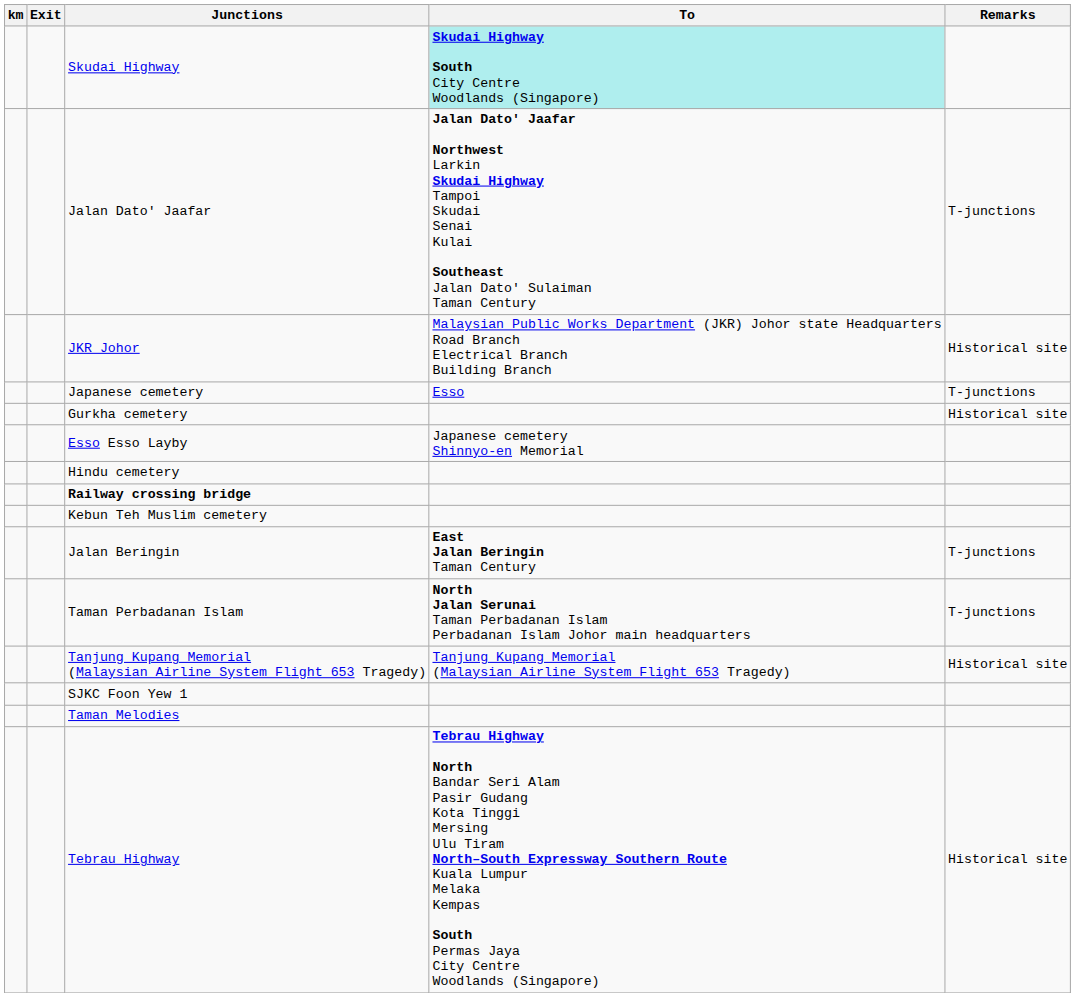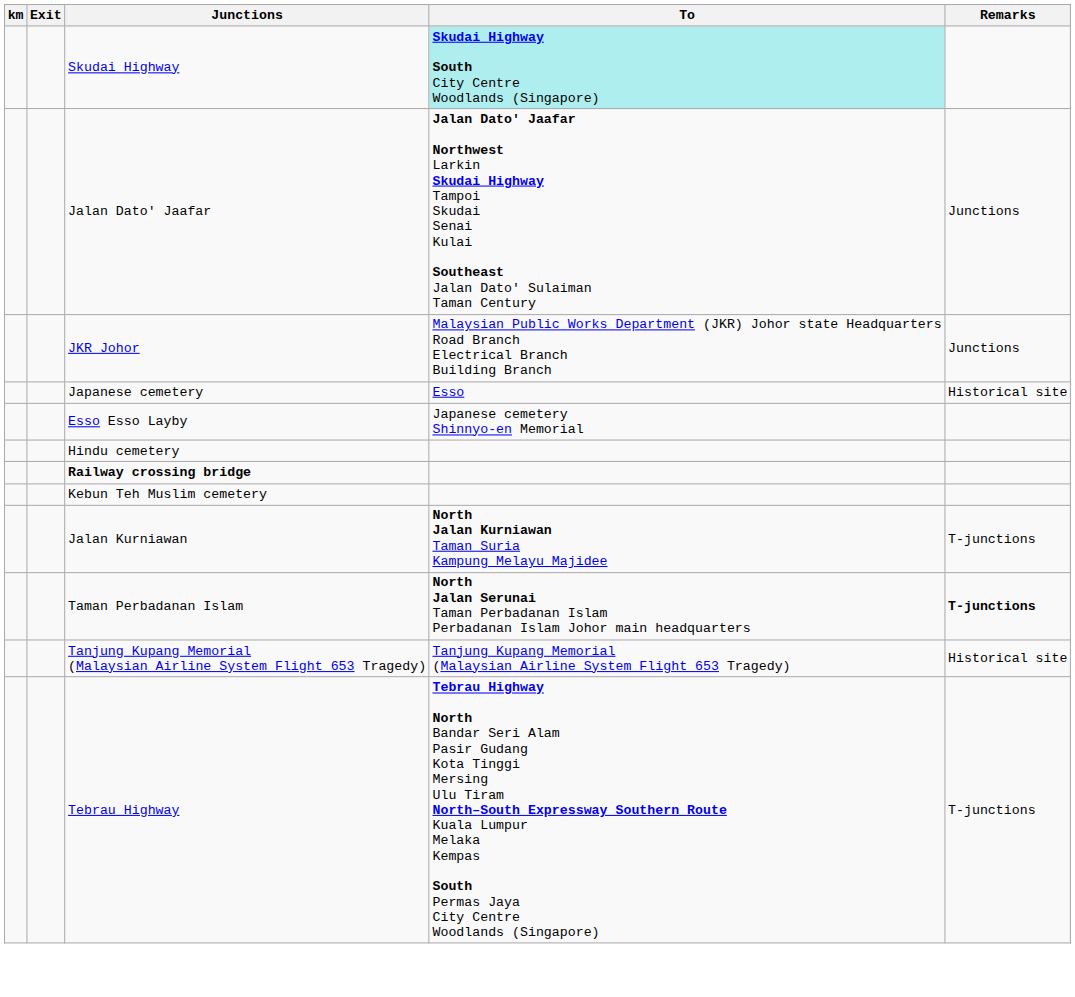Jalan Dato' Jaafar | Remarks: T-junctions -> Junctions
JKR Johor | Remarks: Historical site -> Junctions
Japanese cemetery | Remarks: T-junctions -> Historical site
- row: Gurkha cemetery | Historical site
- row: Jalan Beringin | East Jalan Beringin Taman Century | T-junctions
+ row: Jalan Kurniawan | North Jalan Kurniawan Taman Suria Kampung Melayu Majidee | T-junctions
Taman Perbadanan Islam | Remarks: normal -> bold
- row: SJKC Foon Yew 1
- row: Taman Melodies
Tebrau Highway | Remarks: Historical site -> T-junctions
